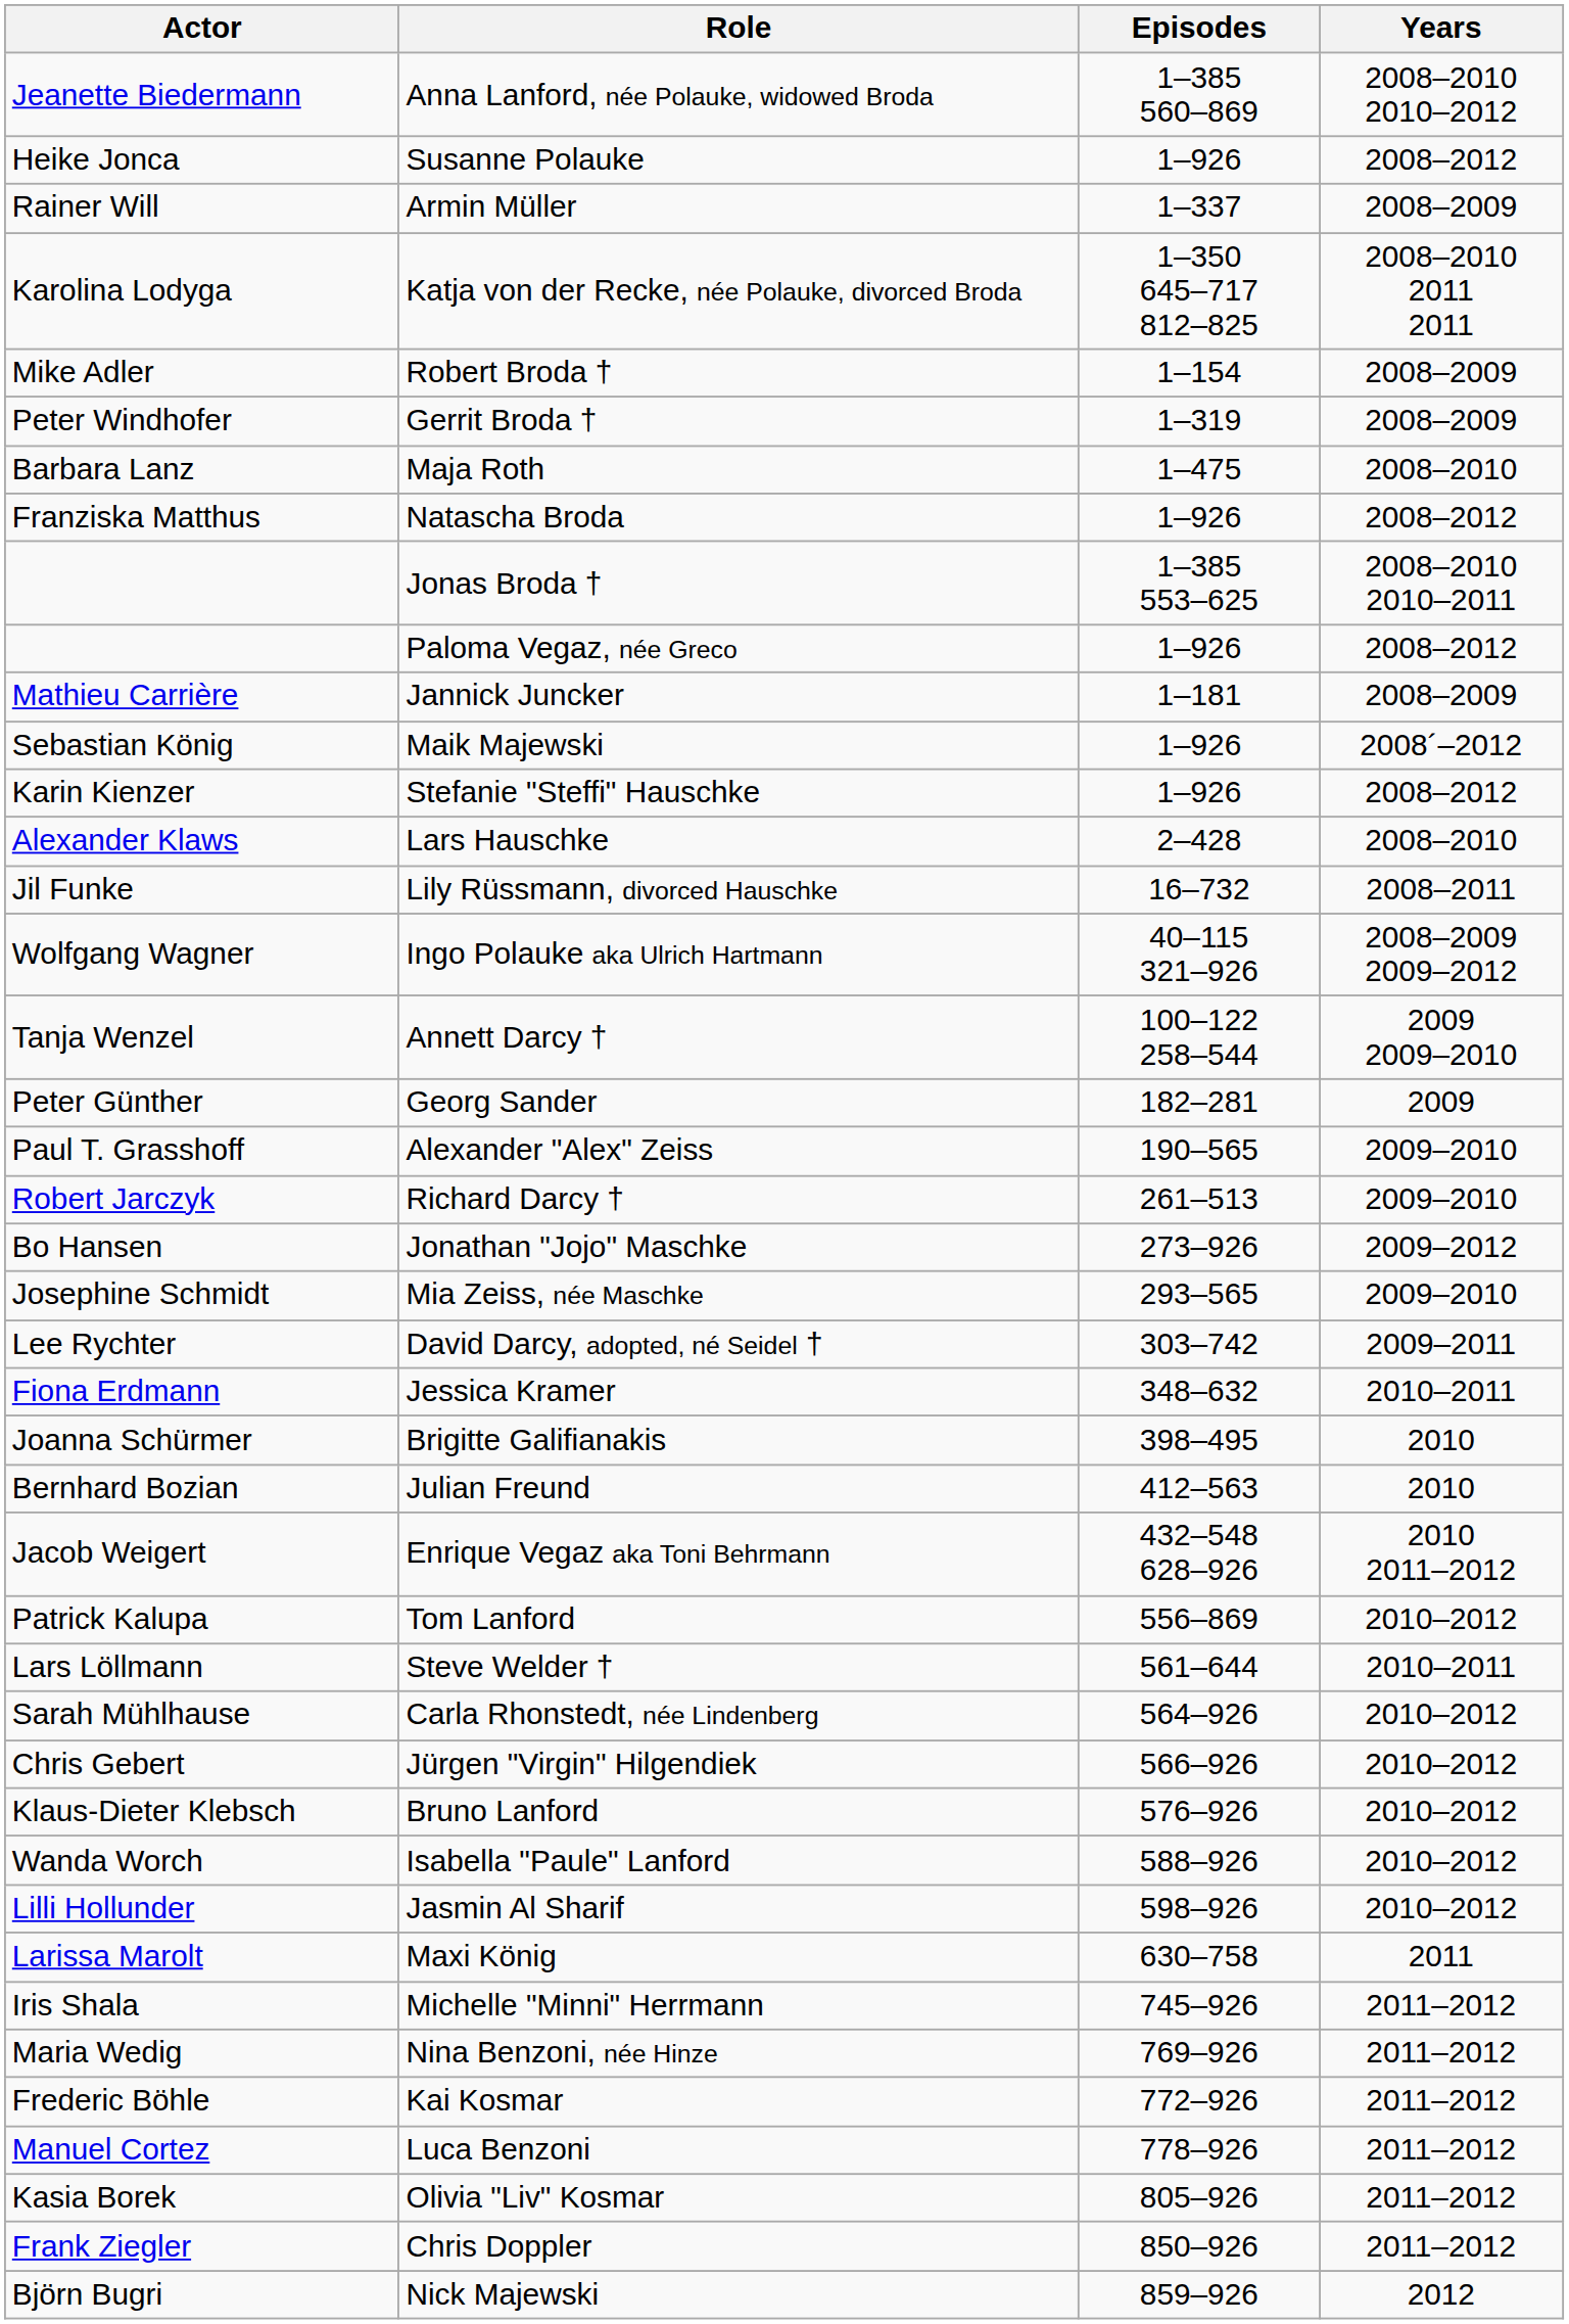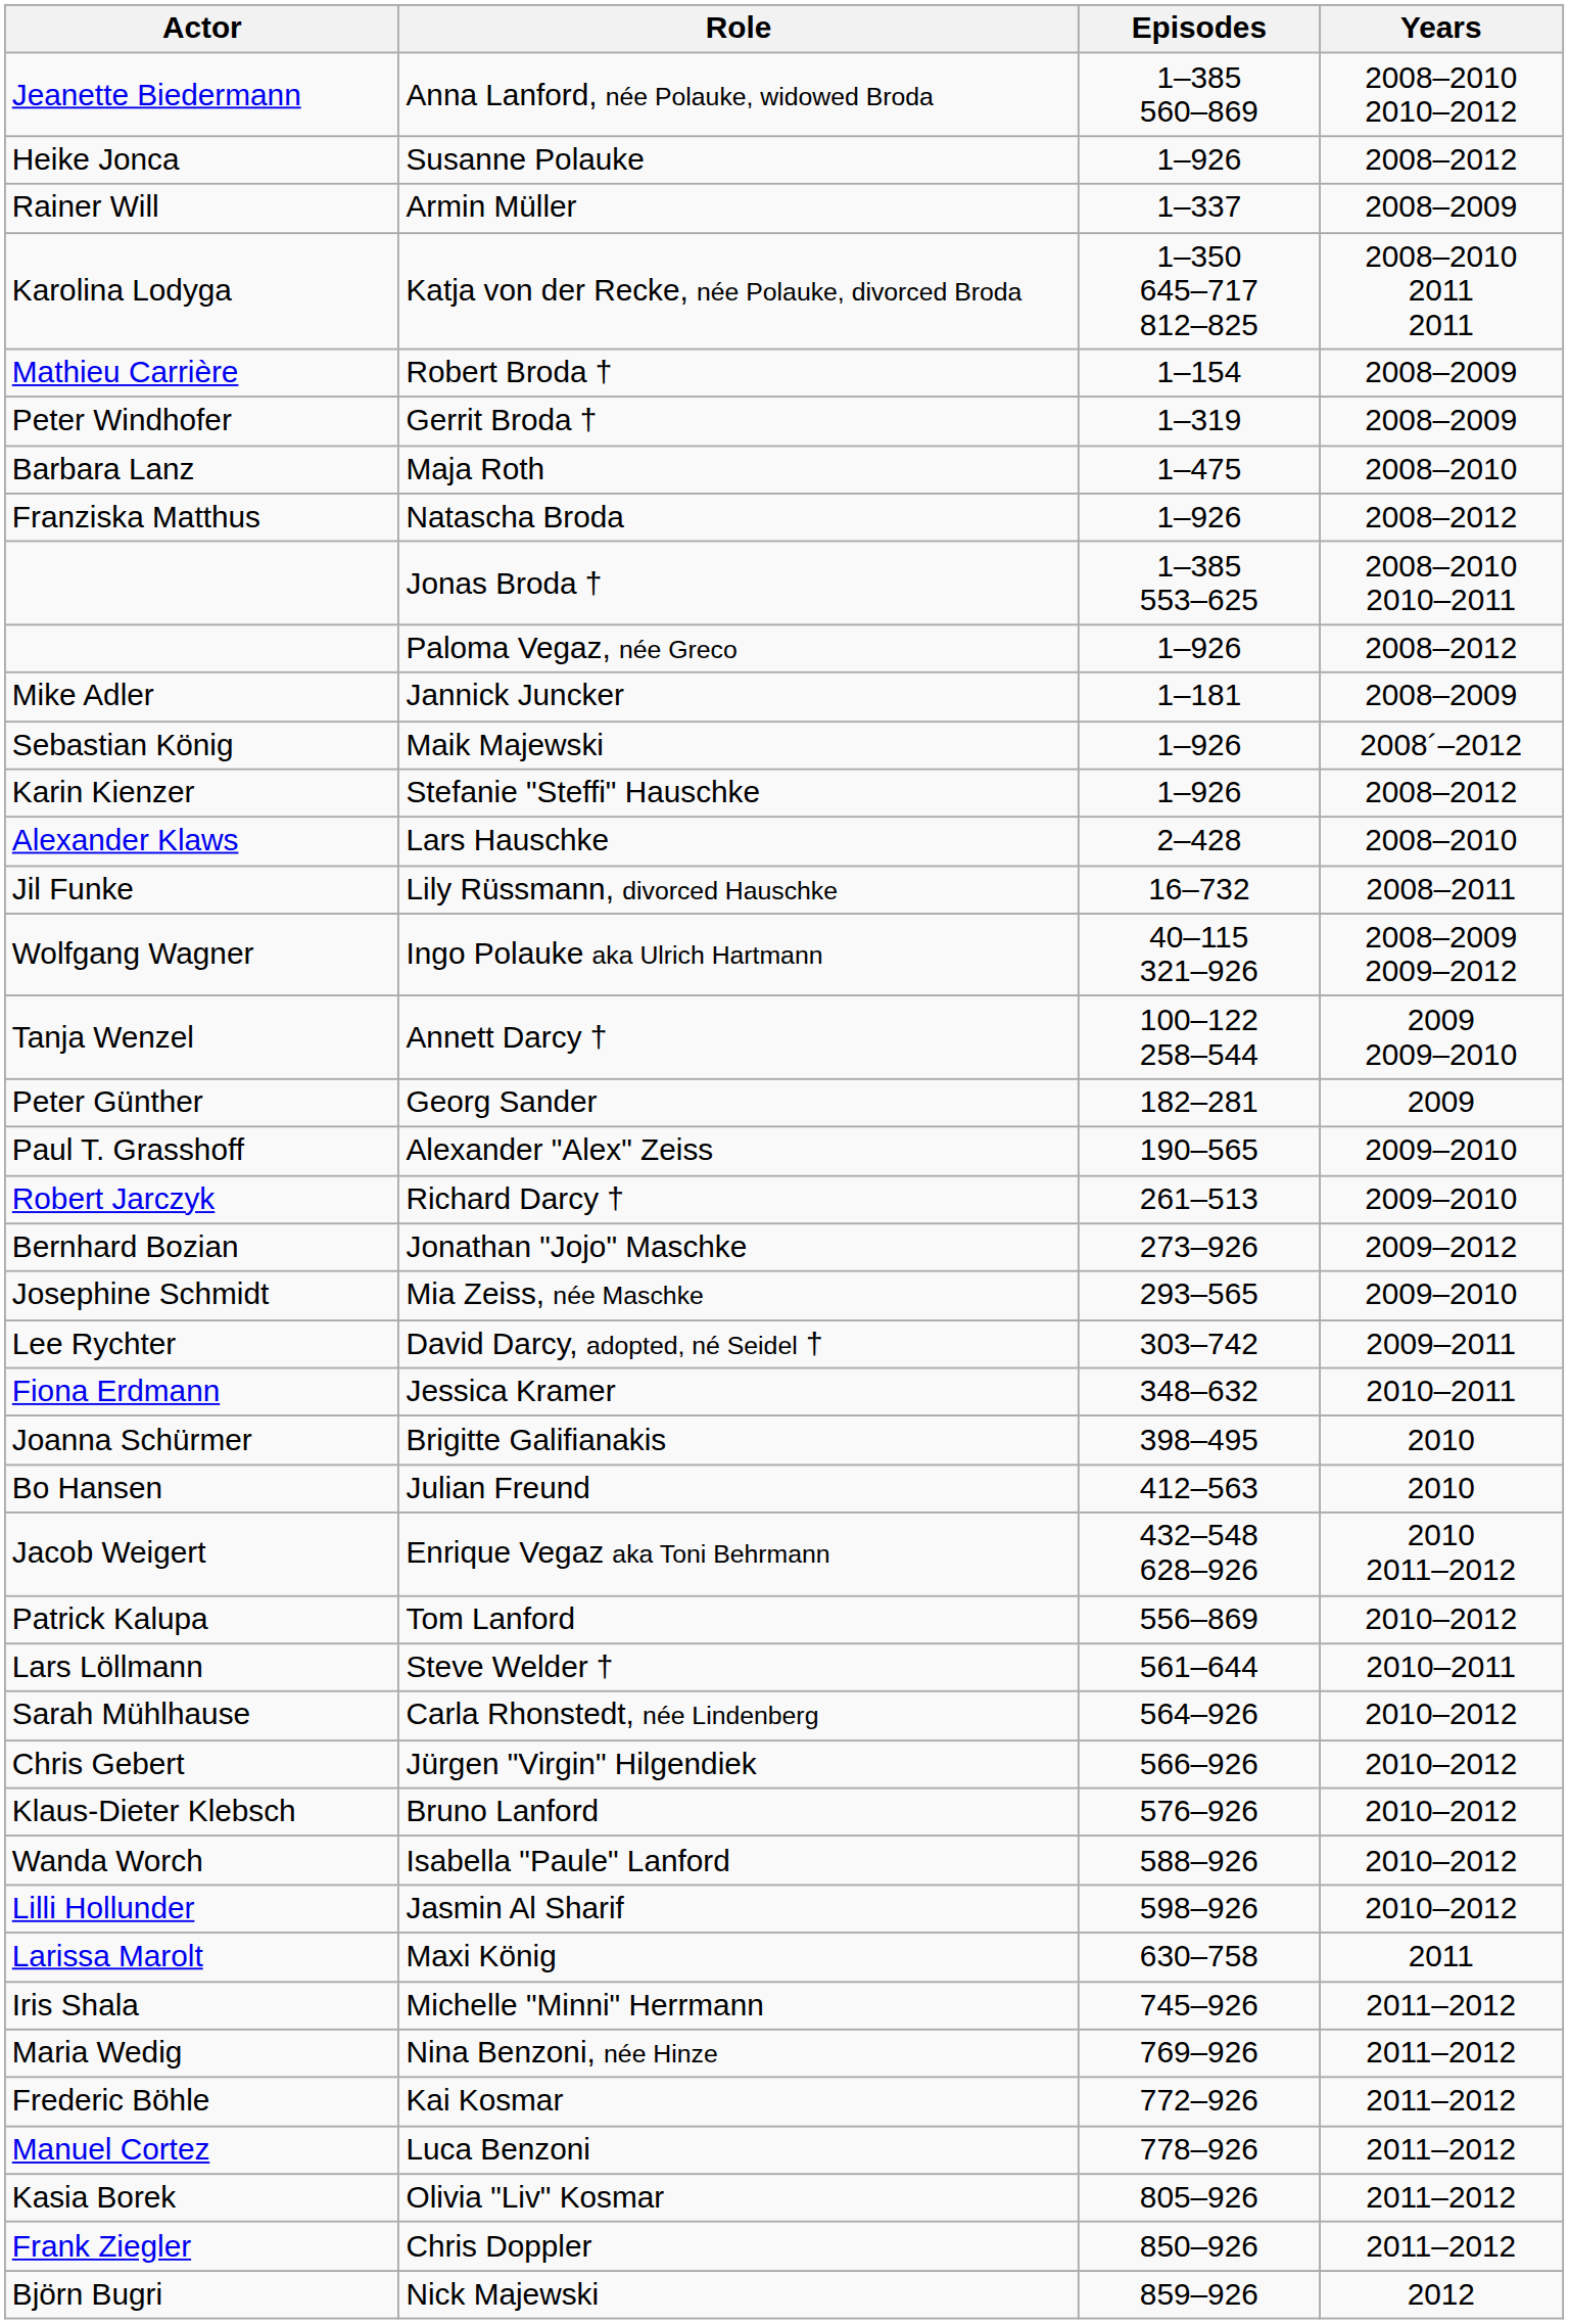Robert Broda † | Actor: Mike Adler -> Mathieu Carrière
Jannick Juncker | Actor: Mathieu Carrière -> Mike Adler
Jonathan "Jojo" Maschke | Actor: Bo Hansen -> Bernhard Bozian
Julian Freund | Actor: Bernhard Bozian -> Bo Hansen
